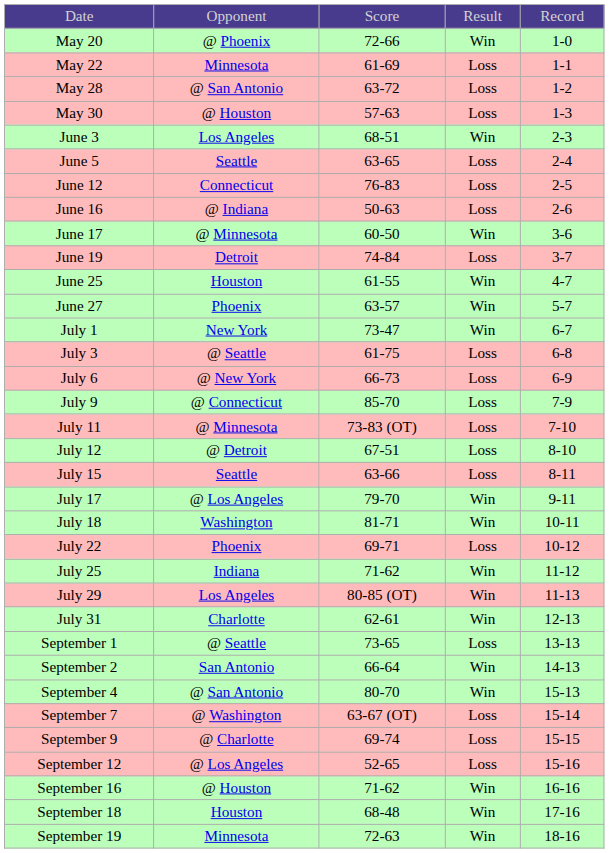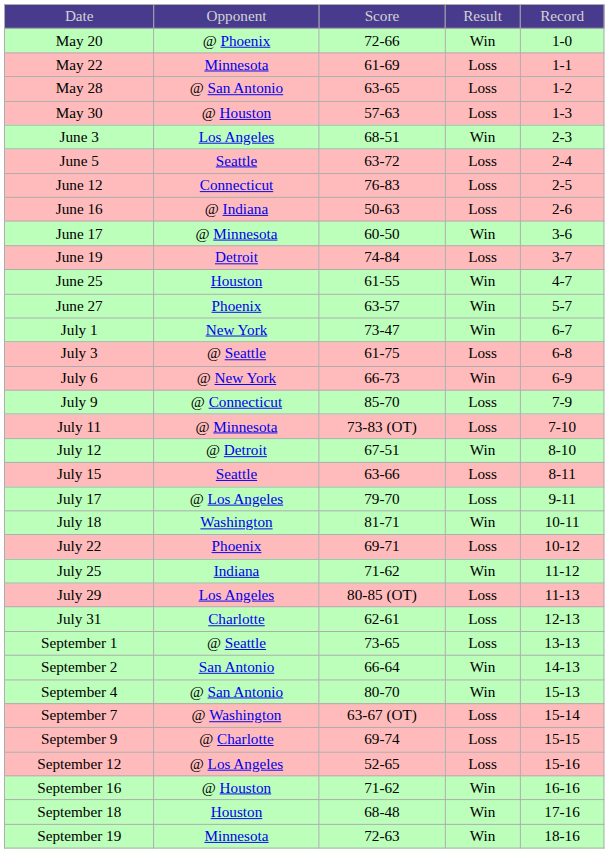May 28 | column 3: 63-72 -> 63-65
June 5 | column 3: 63-65 -> 63-72
July 6 | column 4: Loss -> Win
July 12 | column 4: Loss -> Win
July 17 | column 4: Win -> Loss
July 29 | column 4: Win -> Loss
July 31 | column 4: Win -> Loss
